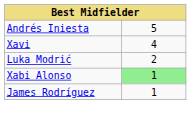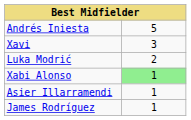Xavi | column 2: 4 -> 3
+ row: Asier Illarramendi | 1
